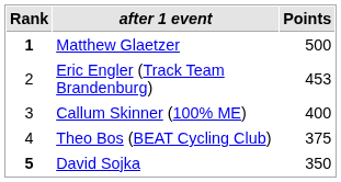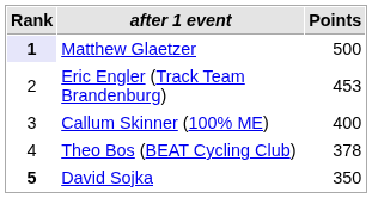Matthew Glaetzer | Rank: no background -> lavender background
Theo Bos (BEAT Cycling Club) | Points: 375 -> 378
